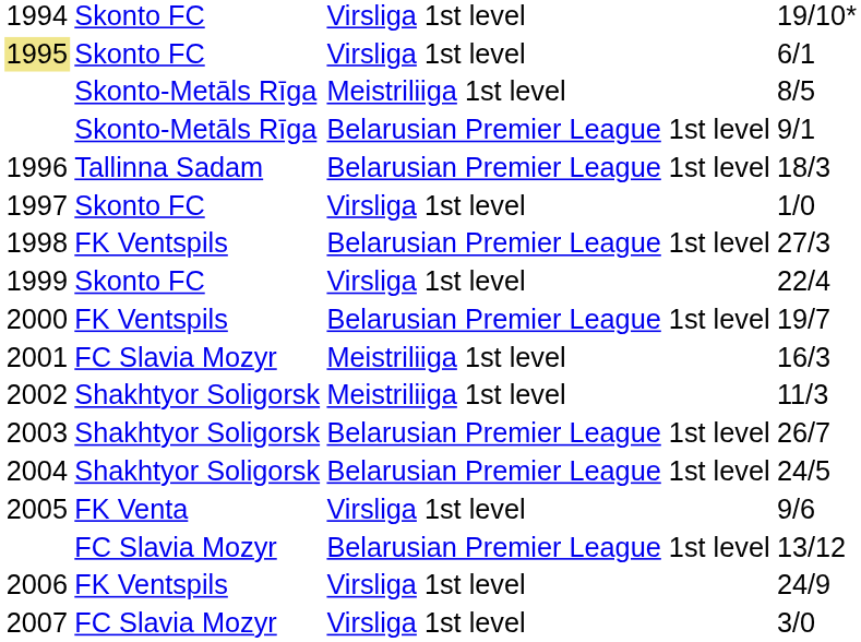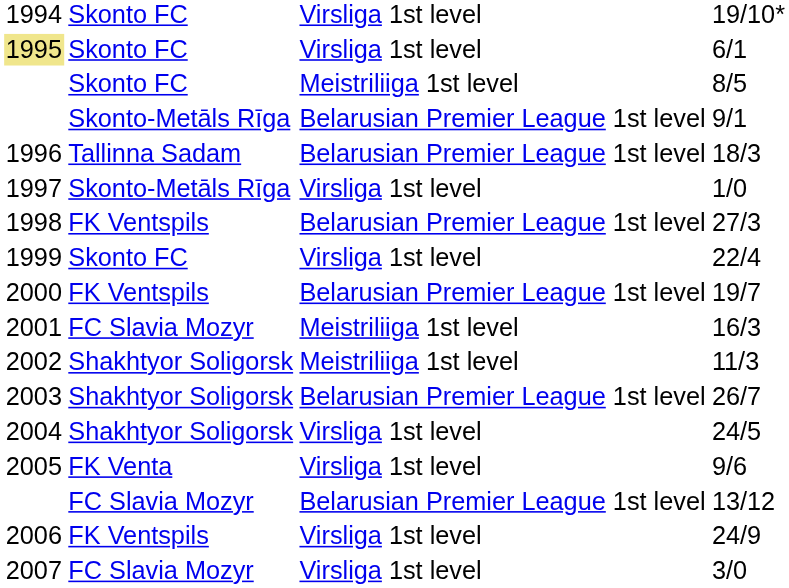8/5 | column 2: Skonto-Metāls Rīga -> Skonto FC
1/0 | column 2: Skonto FC -> Skonto-Metāls Rīga
24/5 | column 3: Belarusian Premier League 1st level -> Virsliga 1st level
